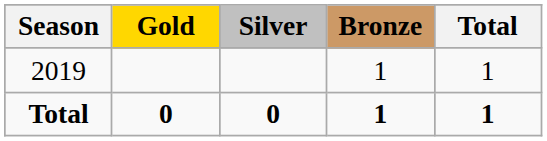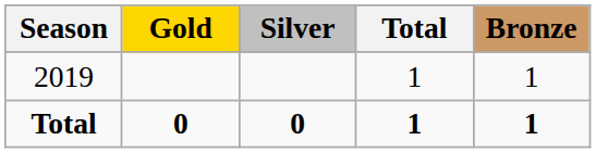columns swapped: Bronze <-> Total
